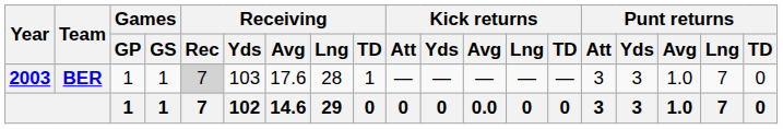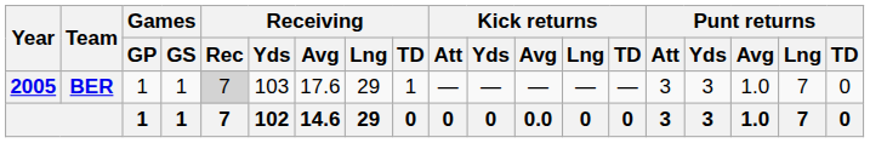BER | Year: 2003 -> 2005
BER | Receiving / Lng: 28 -> 29
